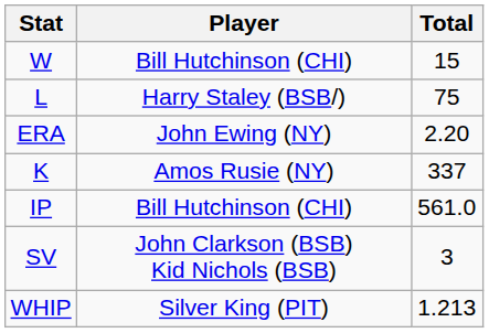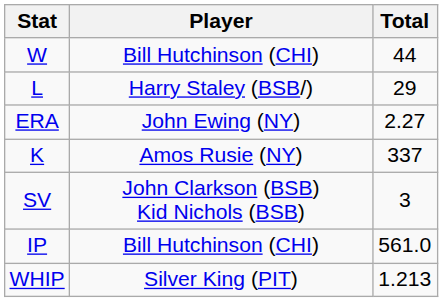W | Total: 15 -> 44
L | Total: 75 -> 29
ERA | Total: 2.20 -> 2.27
rows swapped: IP <-> SV
